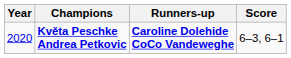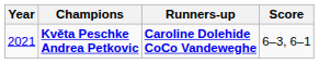Květa Peschke Andrea Petkovic | Year: 2020 -> 2021
